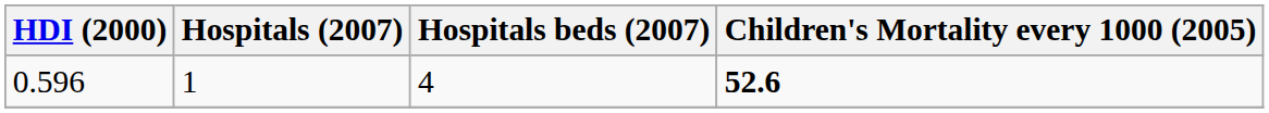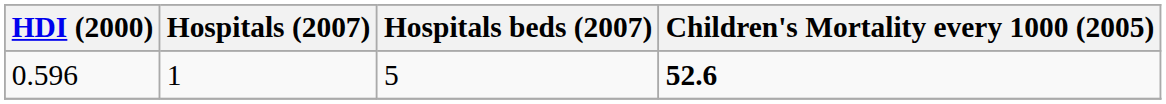0.596 | Hospitals beds (2007): 4 -> 5
